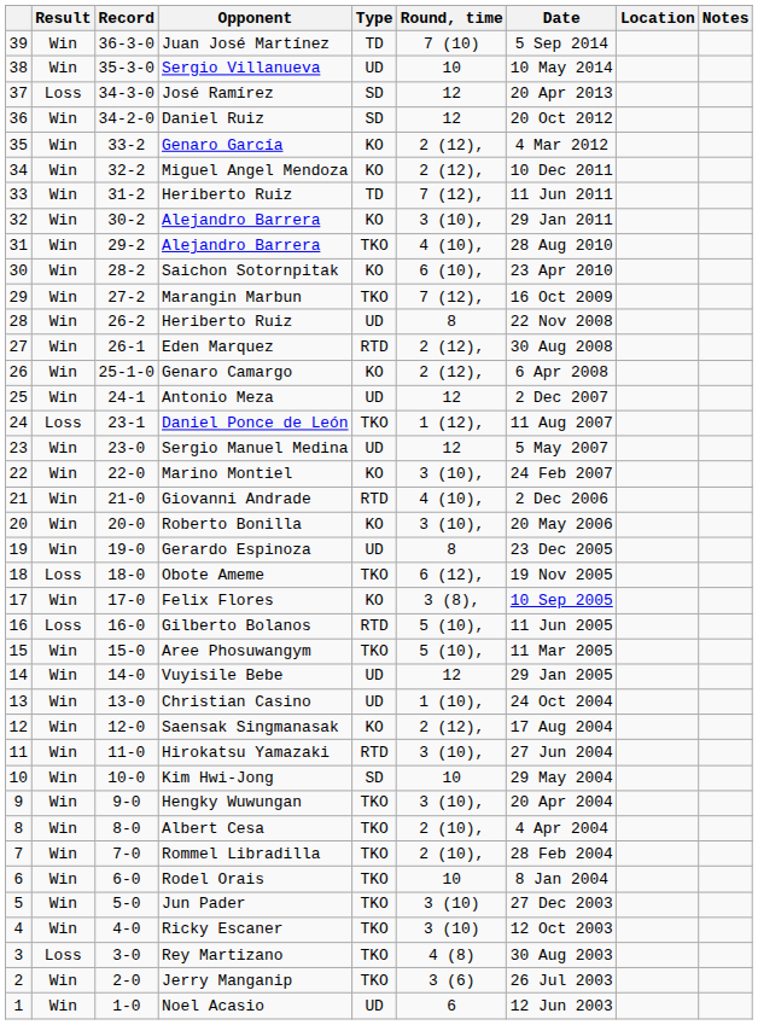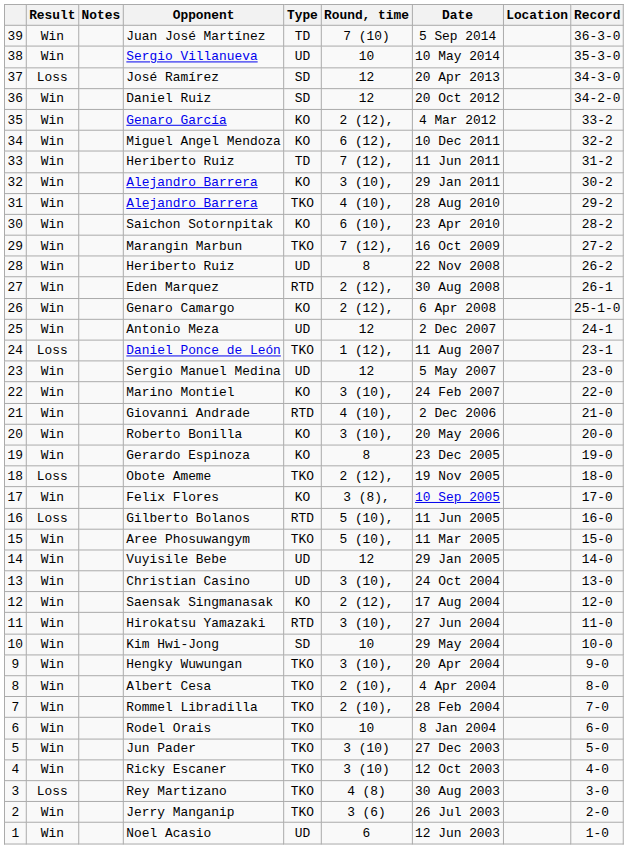columns swapped: Record <-> Notes
Miguel Angel Mendoza | Round, time: 2 (12), -> 6 (12),
Gerardo Espinoza | Type: UD -> KO
Obote Ameme | Round, time: 6 (12), -> 2 (12),
Christian Casino | Round, time: 1 (10), -> 3 (10),
